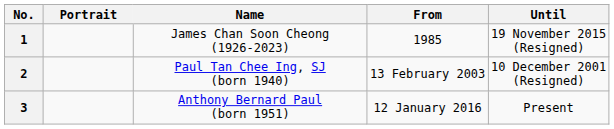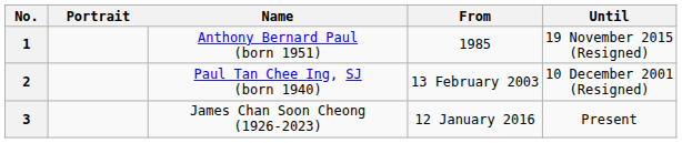1 | Name: James Chan Soon Cheong (1926-2023) -> Anthony Bernard Paul (born 1951)
3 | Name: Anthony Bernard Paul (born 1951) -> James Chan Soon Cheong (1926-2023)
